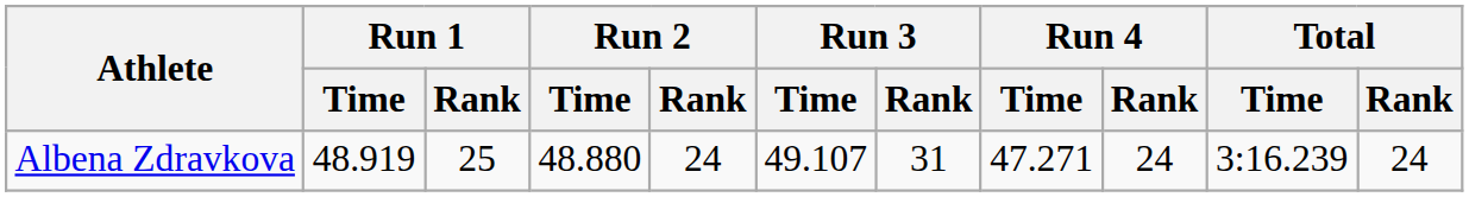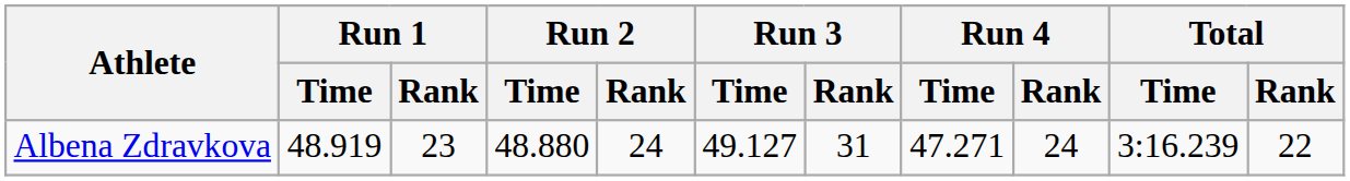Albena Zdravkova | Run 1 / Rank: 25 -> 23
Albena Zdravkova | Run 3 / Time: 49.107 -> 49.127
Albena Zdravkova | Total / Rank: 24 -> 22
